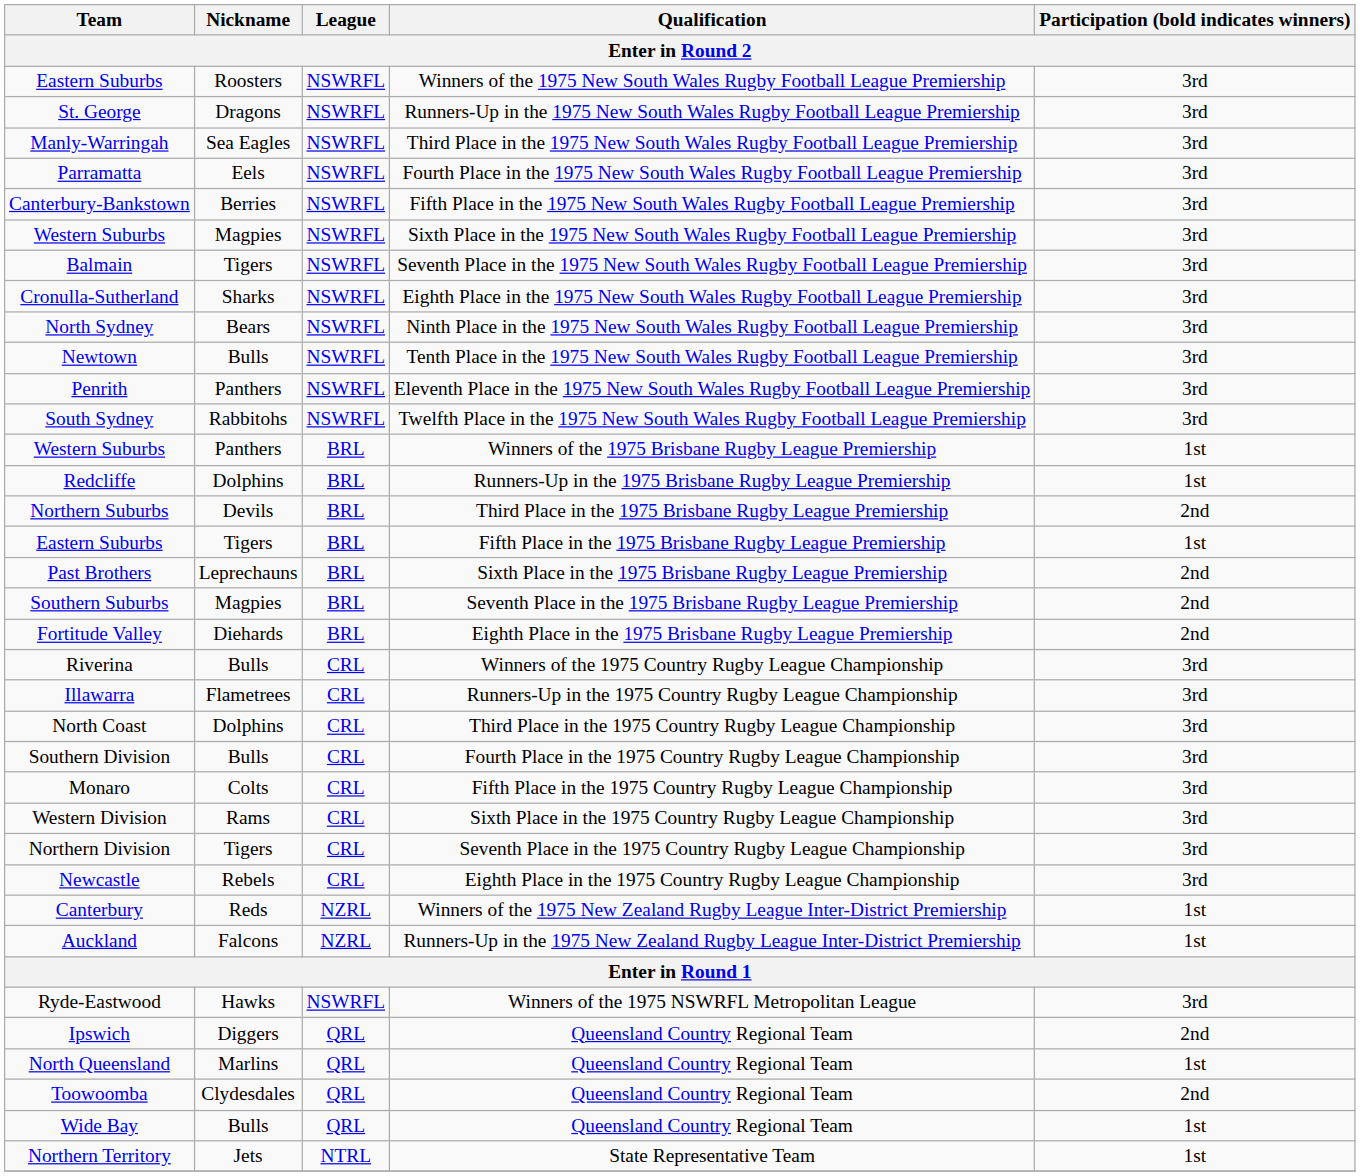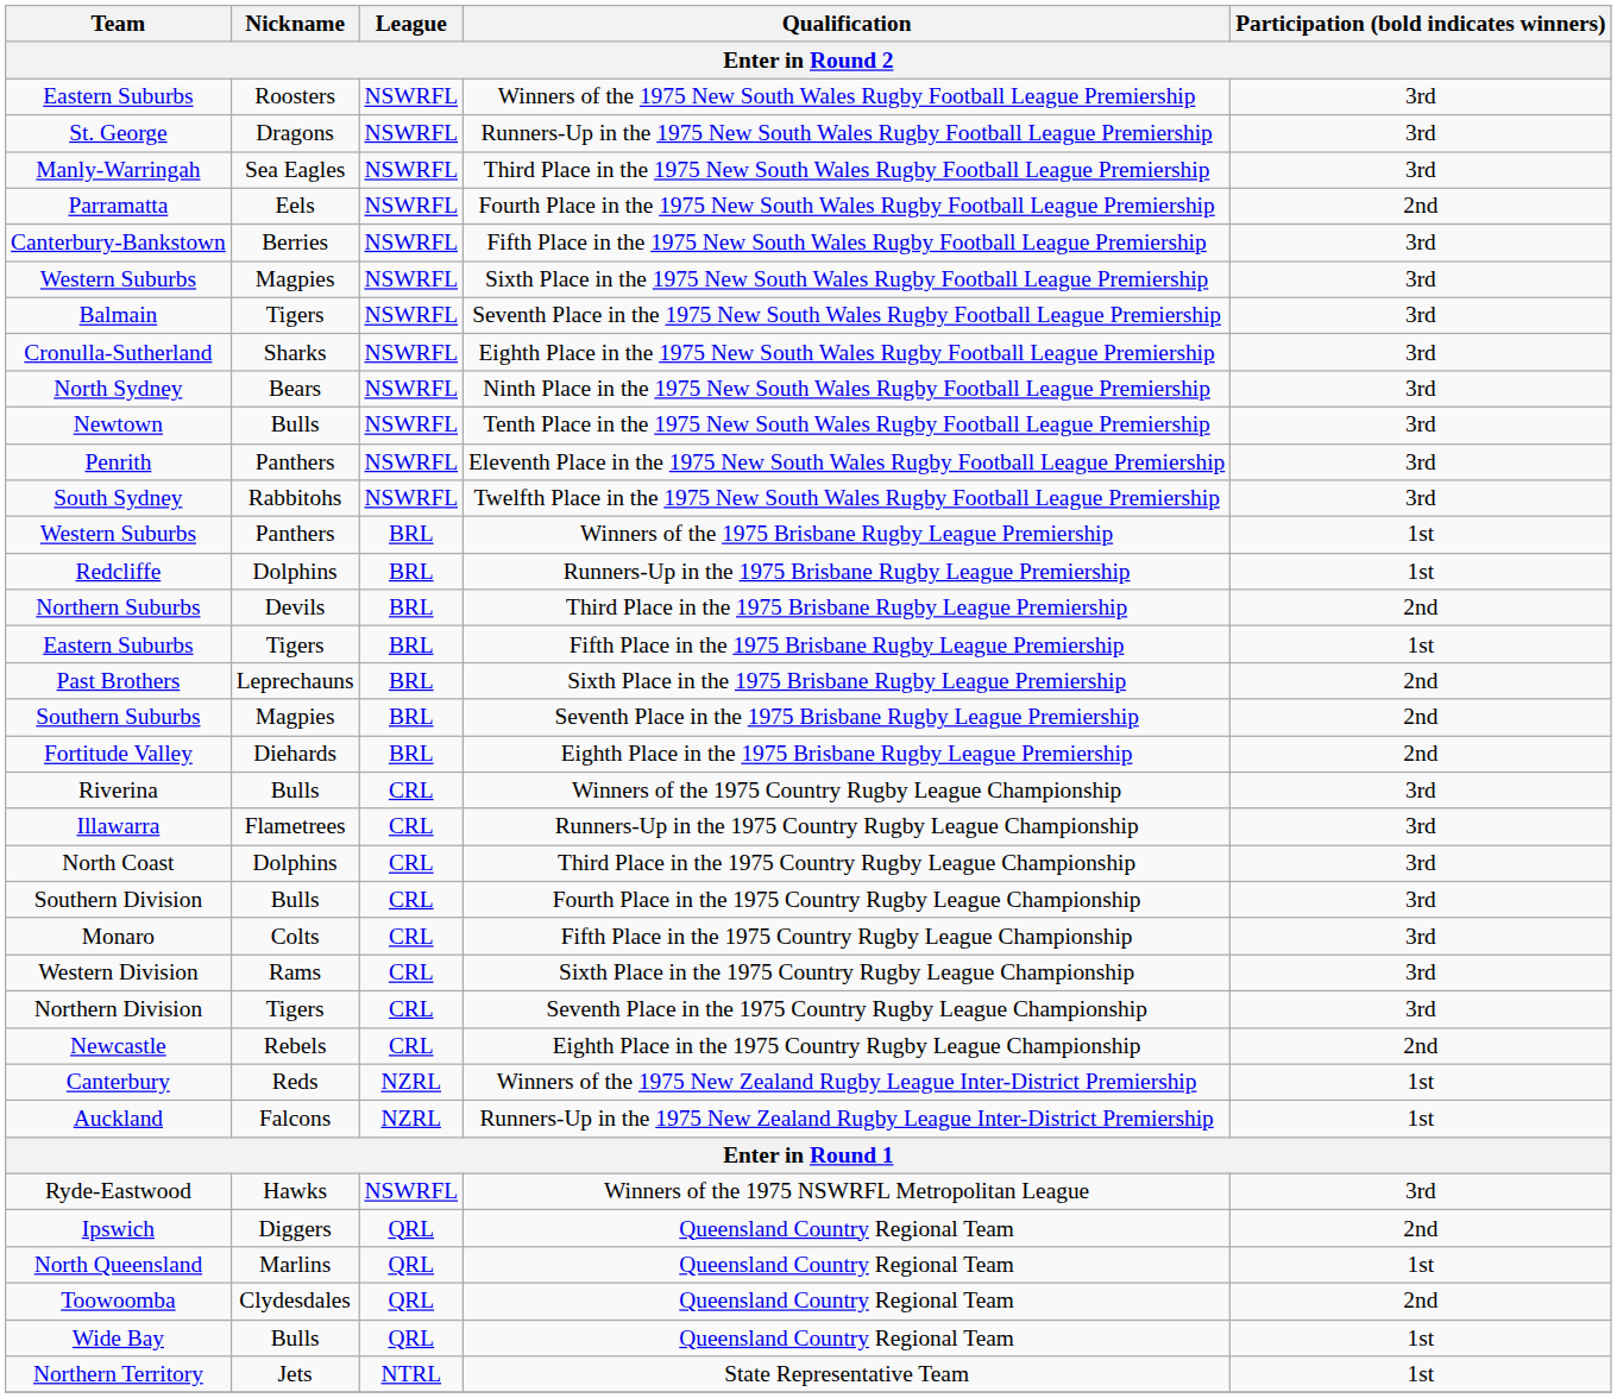Parramatta | Participation (bold indicates winners): 3rd -> 2nd
Newcastle | Participation (bold indicates winners): 3rd -> 2nd
